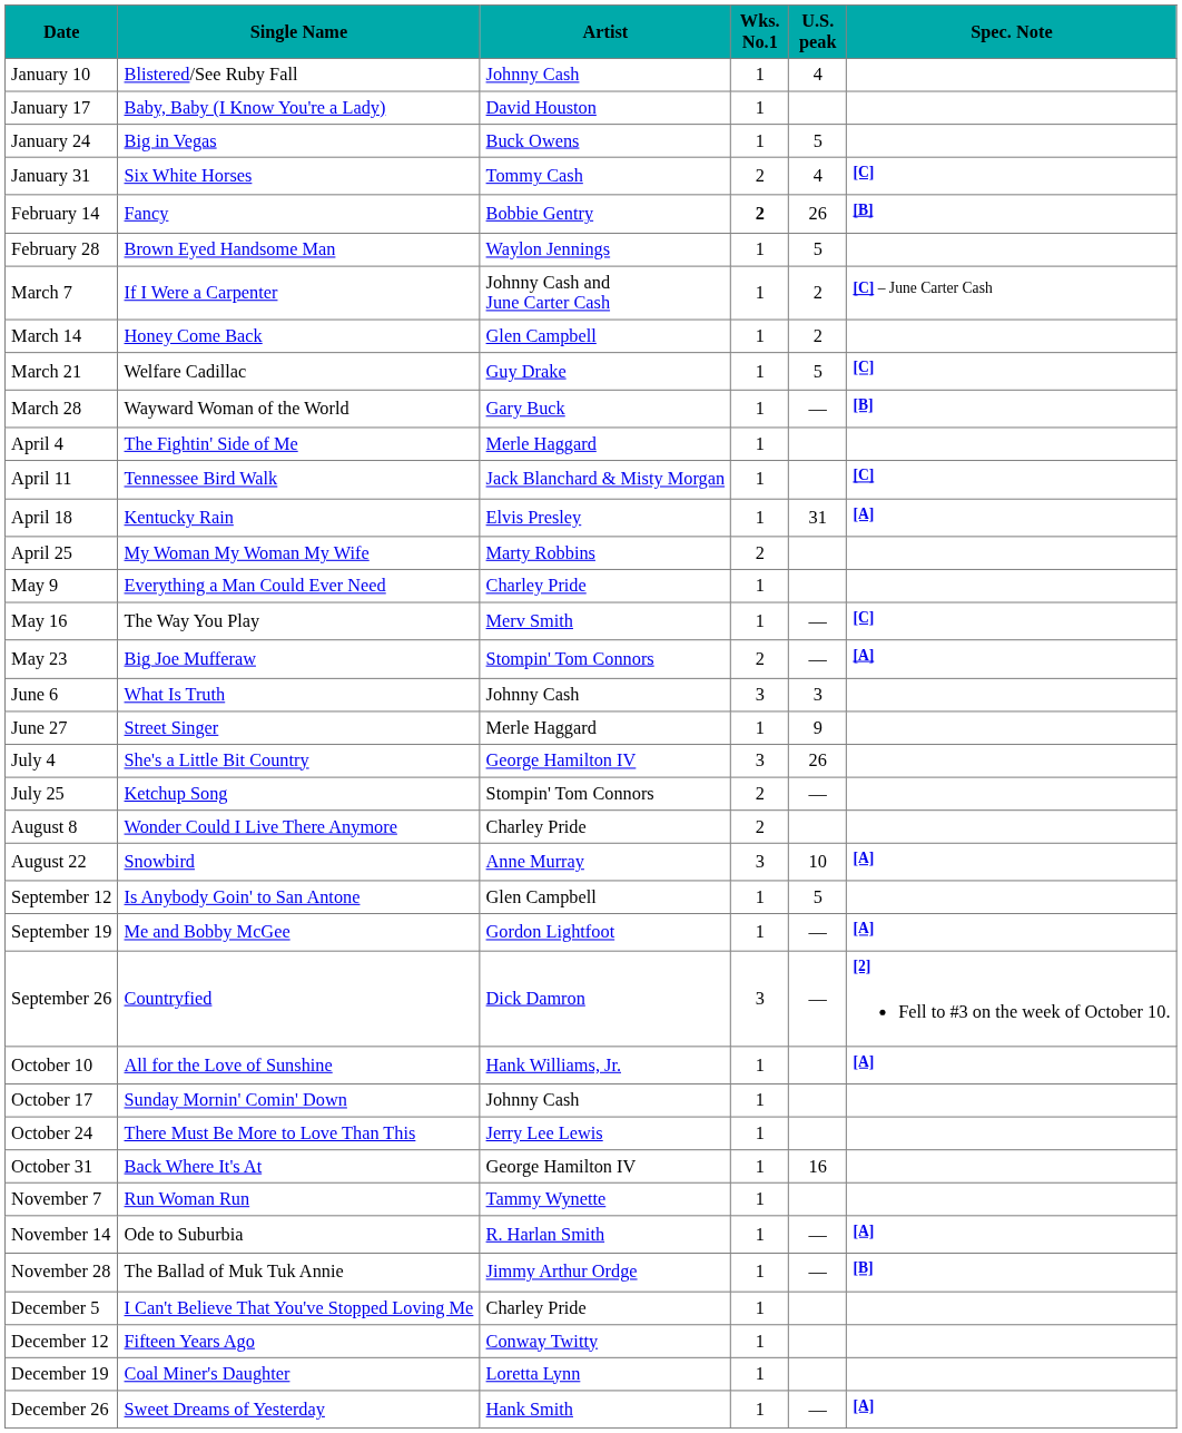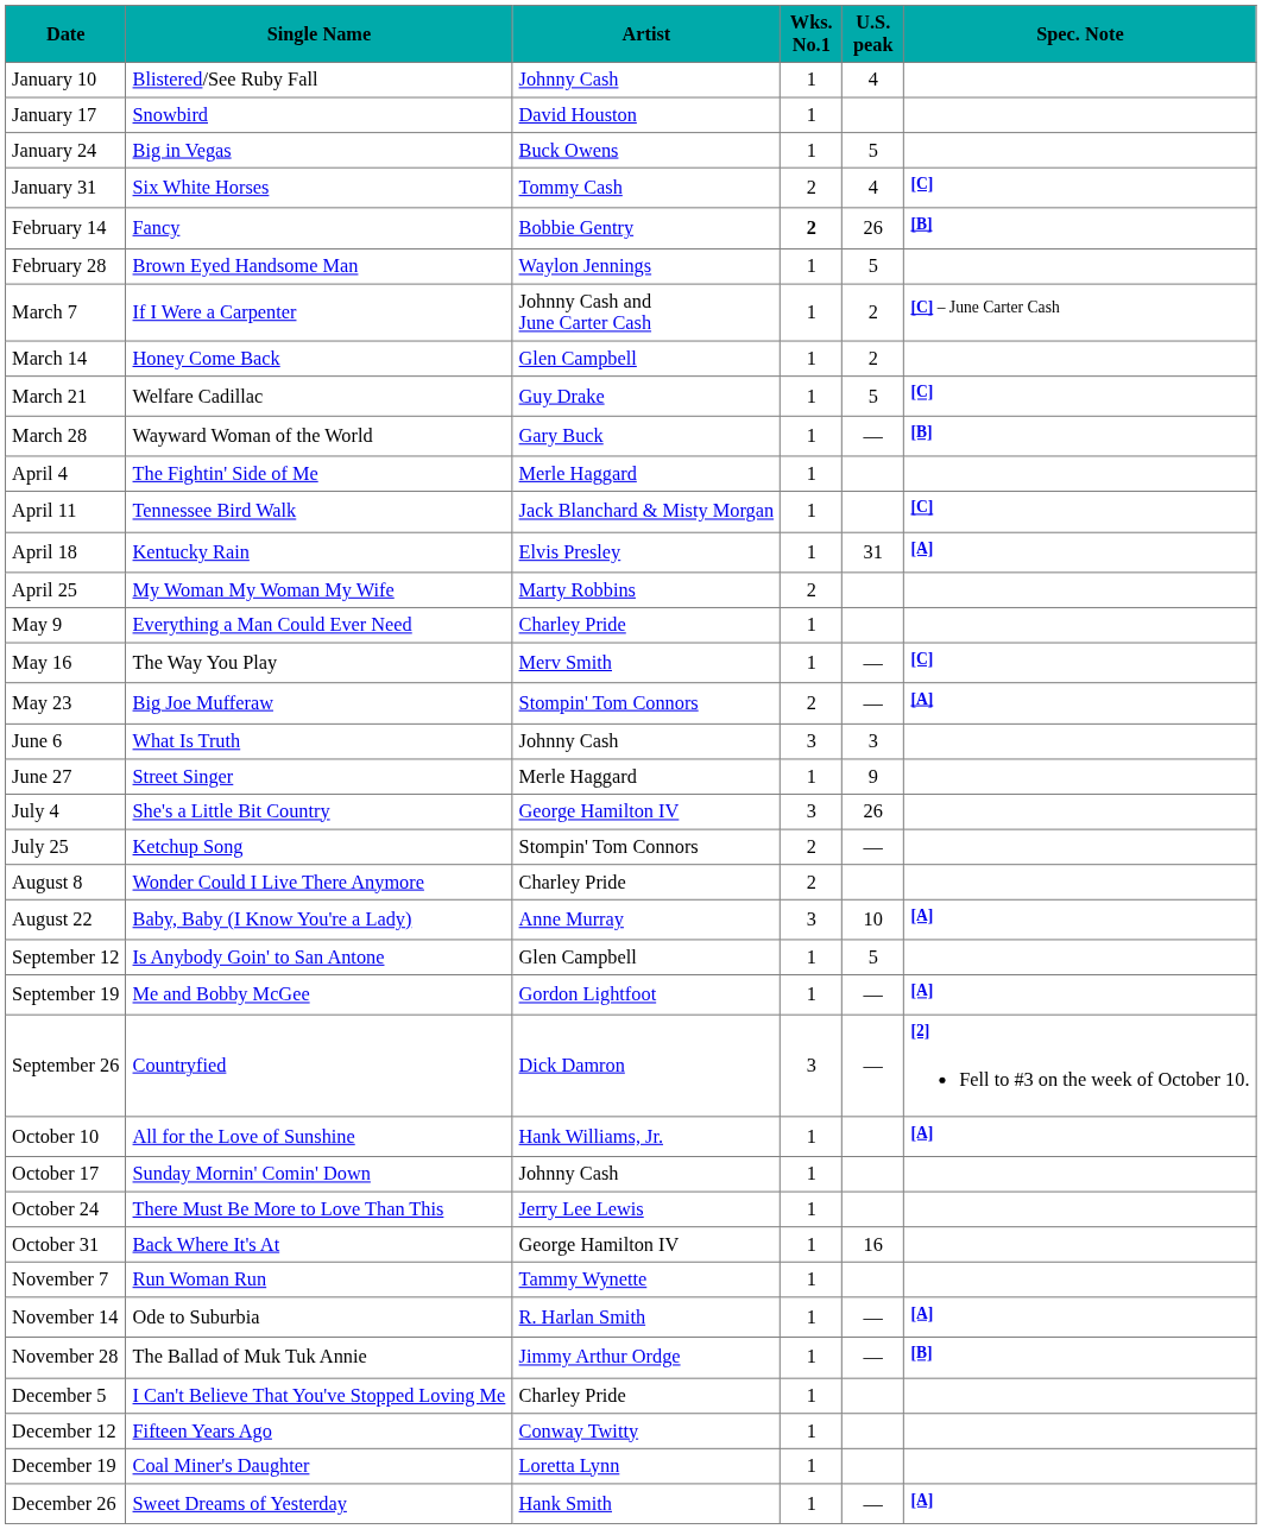January 17 | Single Name: Baby, Baby (I Know You're a Lady) -> Snowbird
August 22 | Single Name: Snowbird -> Baby, Baby (I Know You're a Lady)
